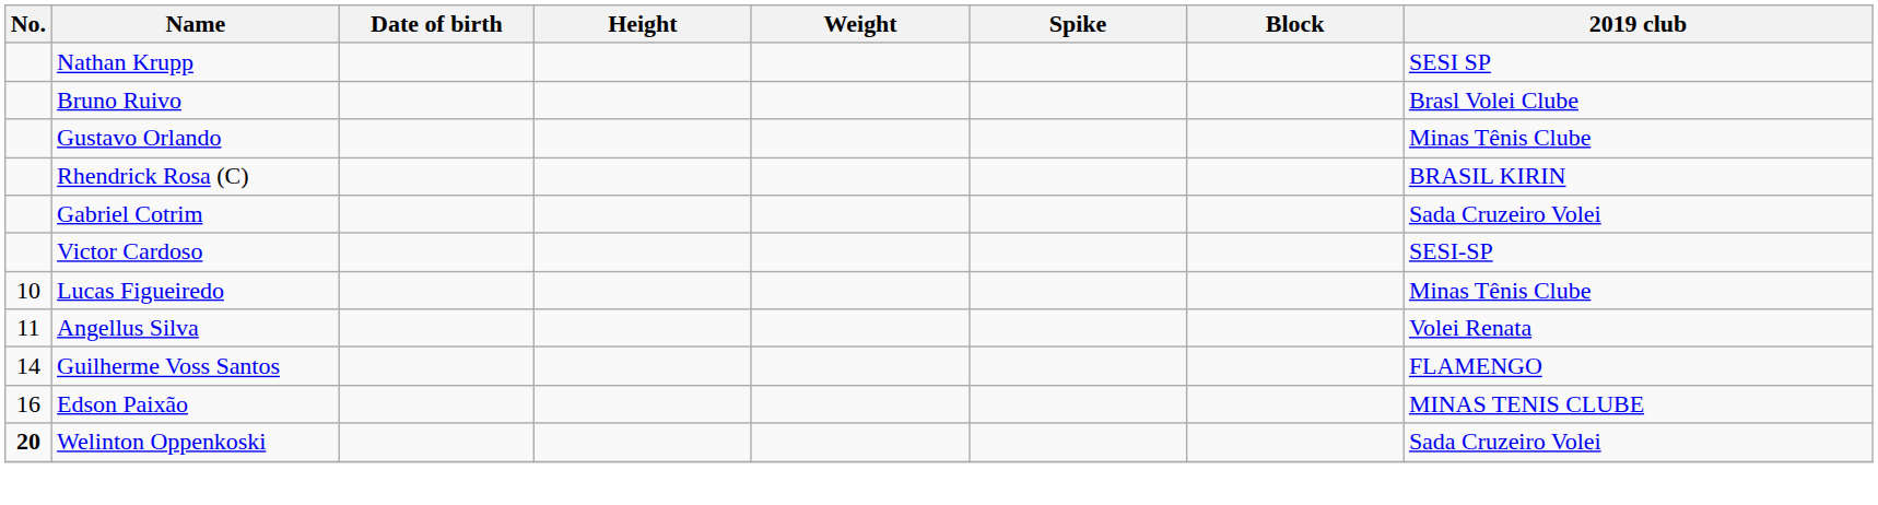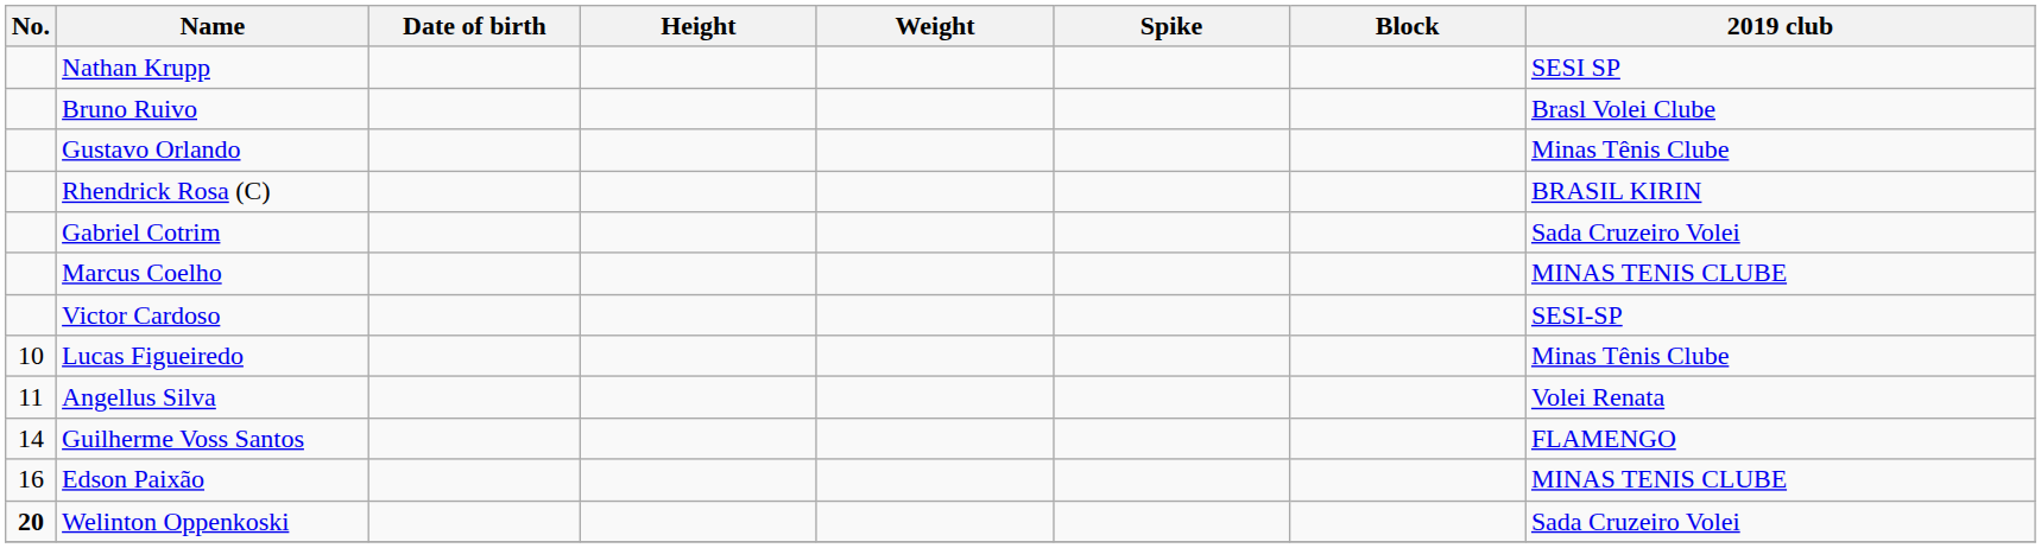+ row: Marcus Coelho | MINAS TENIS CLUBE
